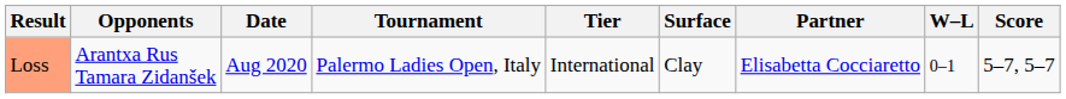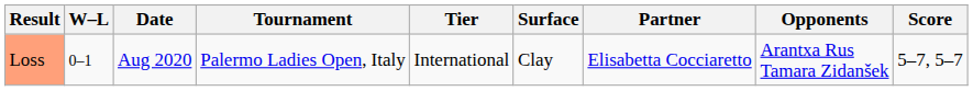columns swapped: W–L <-> Opponents
